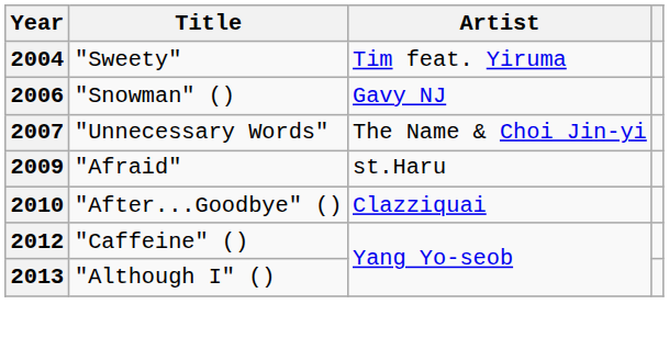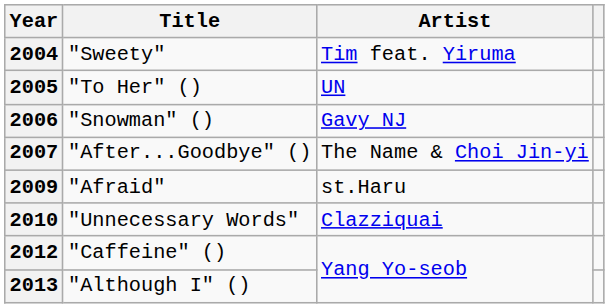+ row: 2005 | "To Her" () | UN
2007 | Title: "Unnecessary Words" -> "After...Goodbye" ()
2010 | Title: "After...Goodbye" () -> "Unnecessary Words"
